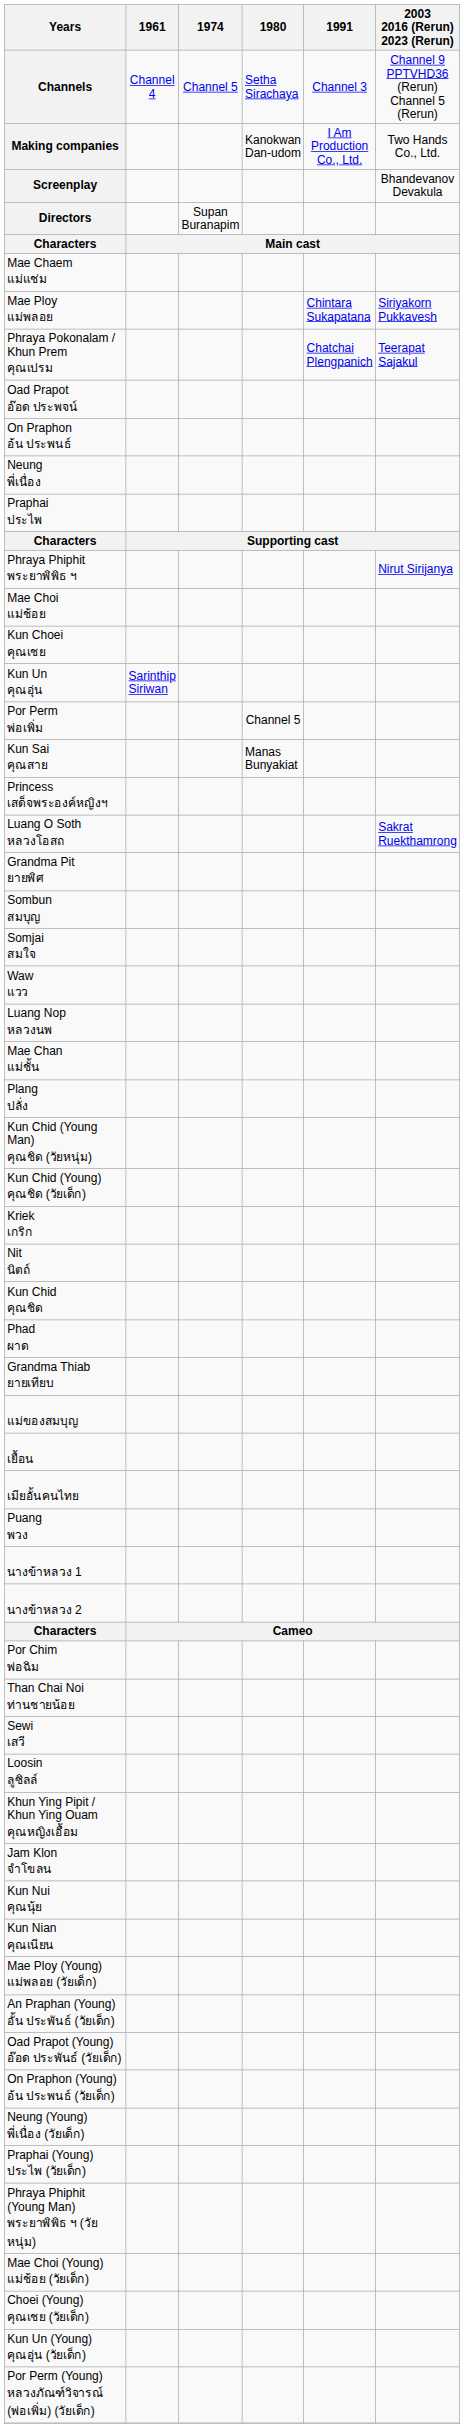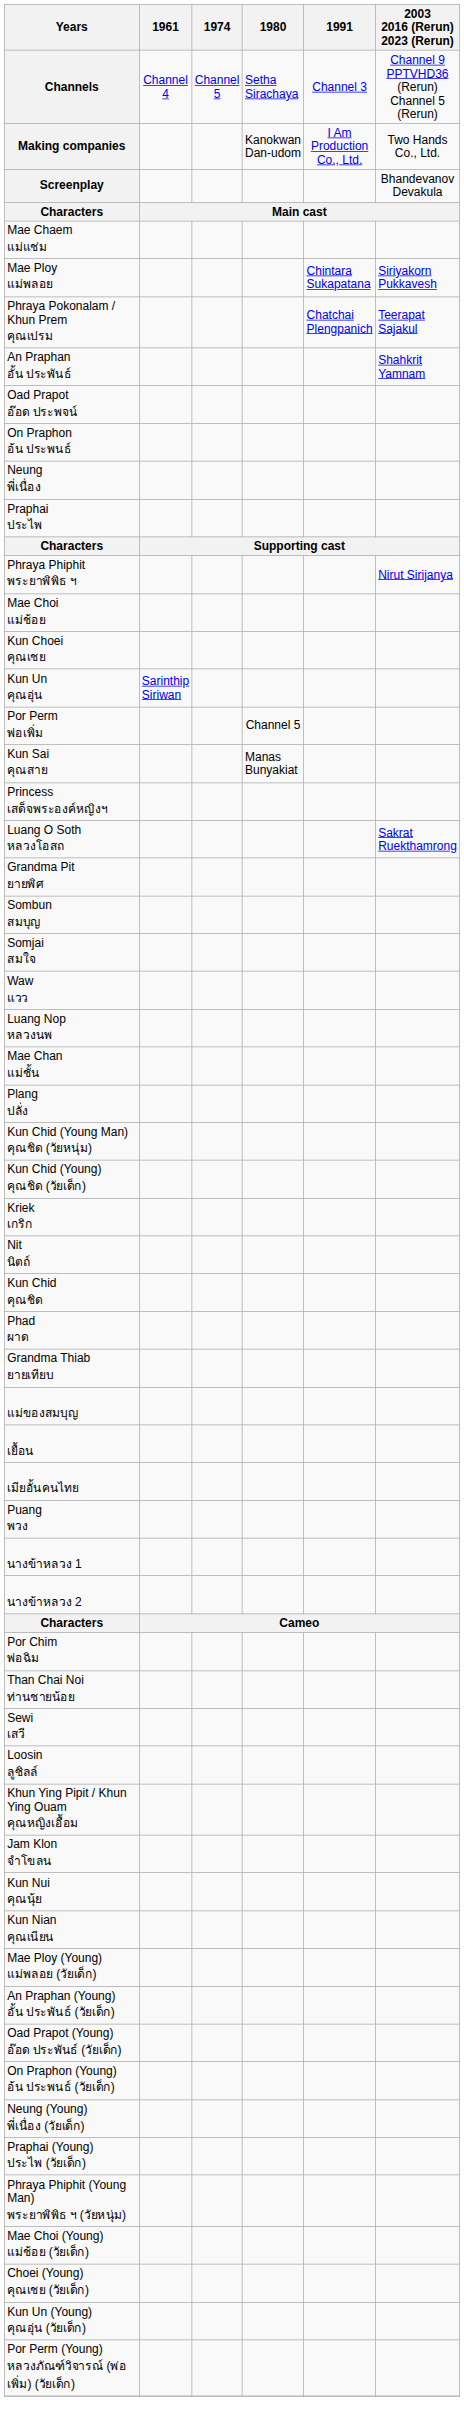- row: Directors | Supan Buranapim
+ row: An Praphan อั้น ประพันธ์ | Shahkrit Yamnam
